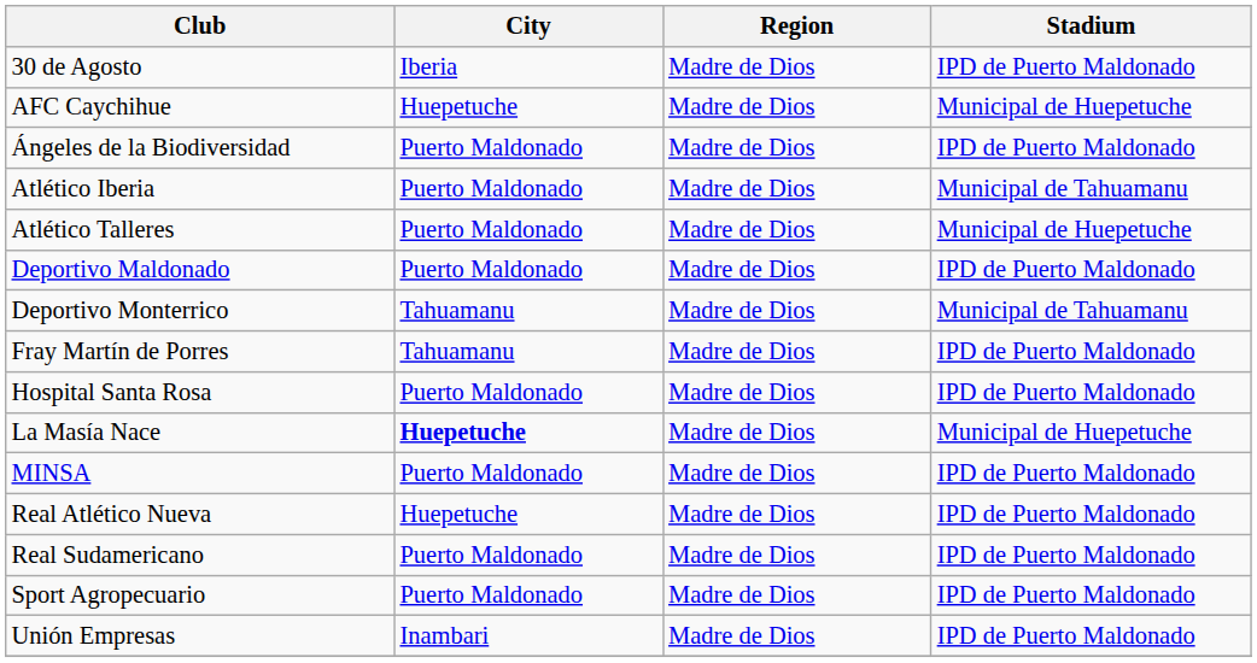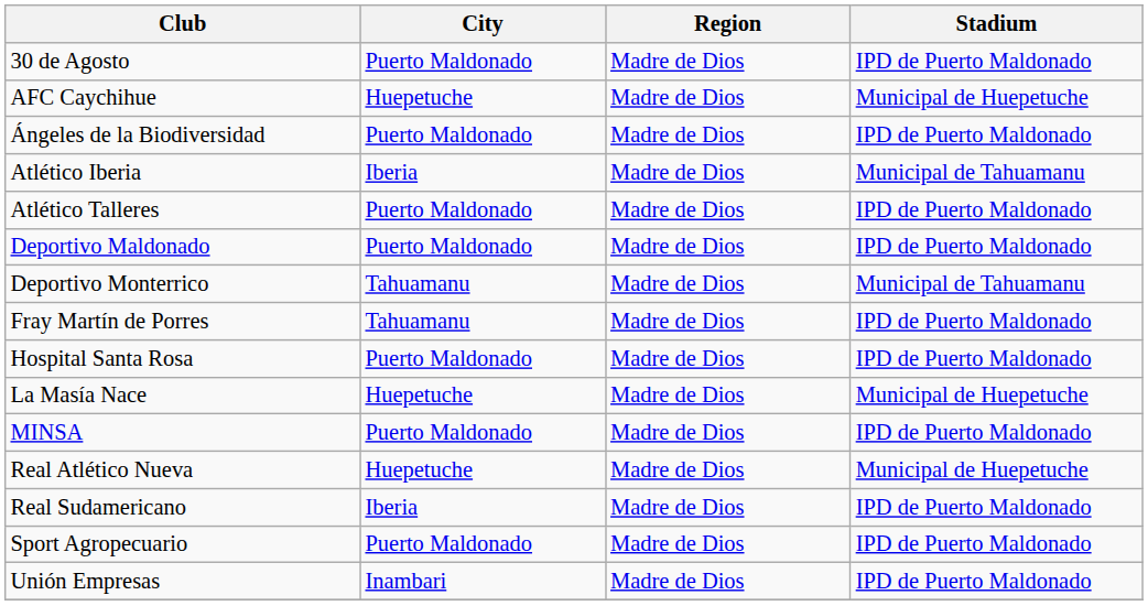30 de Agosto | City: Iberia -> Puerto Maldonado
Atlético Iberia | City: Puerto Maldonado -> Iberia
Atlético Talleres | Stadium: Municipal de Huepetuche -> IPD de Puerto Maldonado
La Masía Nace | City: bold -> normal
Real Atlético Nueva | Stadium: IPD de Puerto Maldonado -> Municipal de Huepetuche
Real Sudamericano | City: Puerto Maldonado -> Iberia
